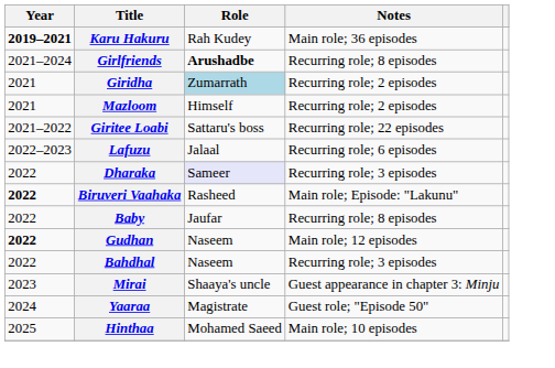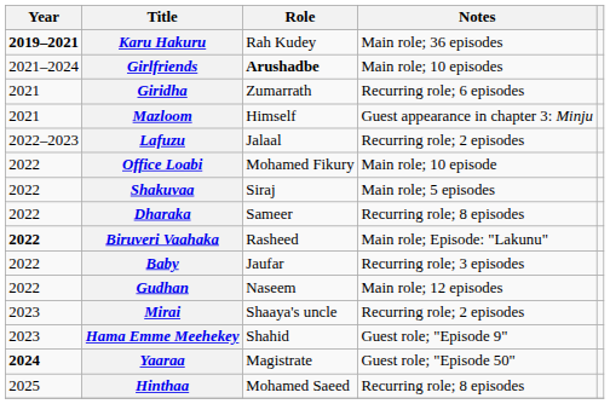Girlfriends | Notes: Recurring role; 8 episodes -> Main role; 10 episodes
Giridha | Role: lightblue background -> no background
Giridha | Notes: Recurring role; 2 episodes -> Recurring role; 6 episodes
Mazloom | Notes: Recurring role; 2 episodes -> Guest appearance in chapter 3: Minju
- row: 2021–2022 | Giritee Loabi | Sattaru's boss | Recurring role; 22 episodes
Lafuzu | Notes: Recurring role; 6 episodes -> Recurring role; 2 episodes
+ row: 2022 | Office Loabi | Mohamed Fikury | Main role; 10 episode
+ row: 2022 | Shakuvaa | Siraj | Main role; 5 episodes
Dharaka | Role: lavender background -> no background
Dharaka | Notes: Recurring role; 3 episodes -> Recurring role; 8 episodes
Baby | Notes: Recurring role; 8 episodes -> Recurring role; 3 episodes
Gudhan | Year: bold -> normal
- row: 2022 | Bahdhal | Naseem | Recurring role; 3 episodes
Mirai | Notes: Guest appearance in chapter 3: Minju -> Recurring role; 2 episodes
+ row: 2023 | Hama Emme Meehekey | Shahid | Guest role; "Episode 9"
Yaaraa | Year: normal -> bold
Hinthaa | Notes: Main role; 10 episodes -> Recurring role; 8 episodes
